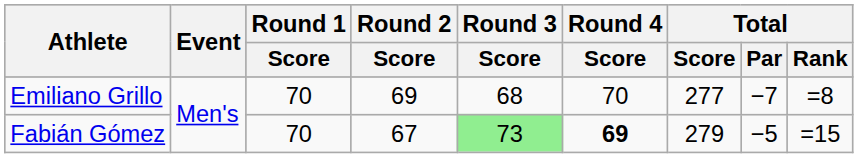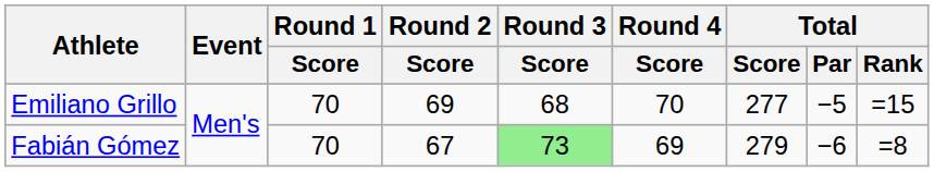Emiliano Grillo | Total / Par: −7 -> −5
Emiliano Grillo | Total / Rank: =8 -> =15
Fabián Gómez | Round 4 / Score: bold -> normal
Fabián Gómez | Total / Par: −5 -> −6
Fabián Gómez | Total / Rank: =15 -> =8
